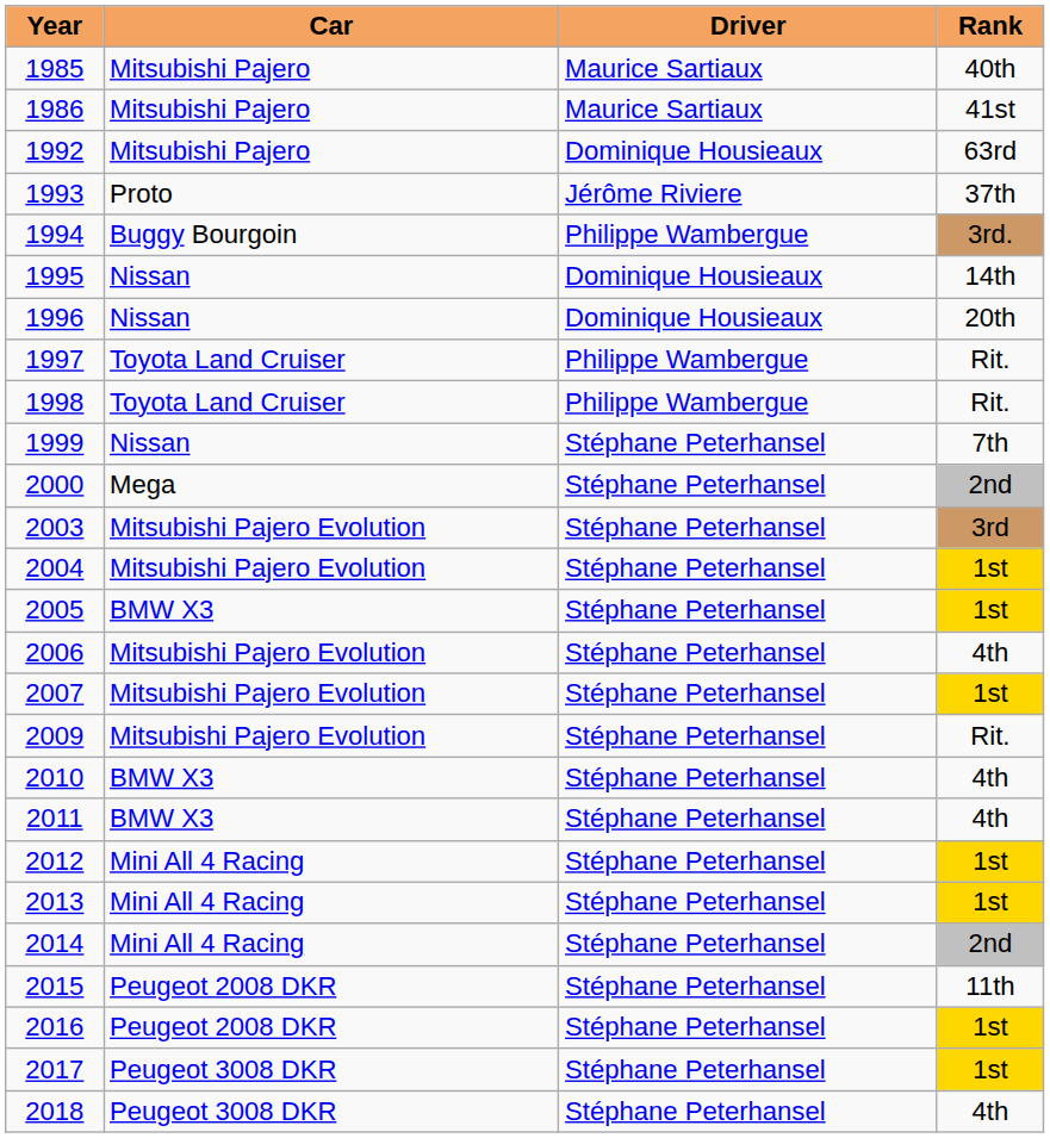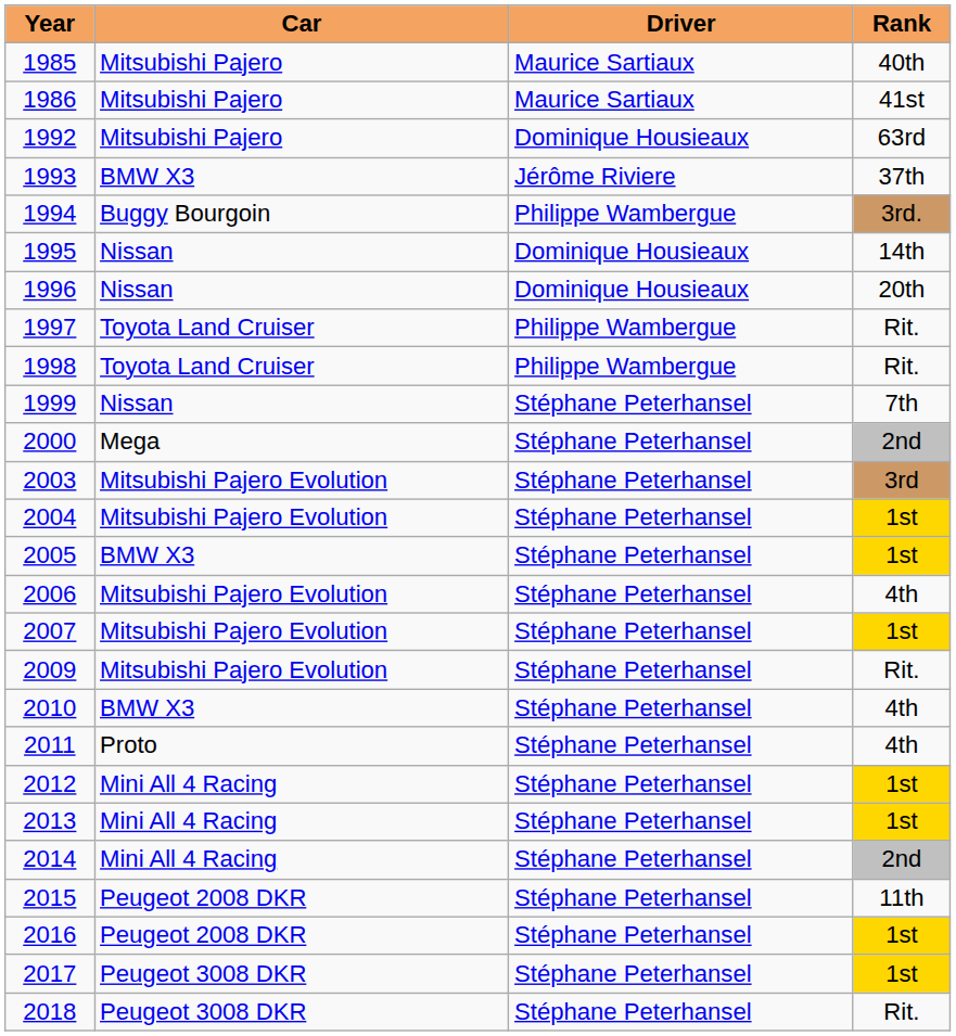1993 | Car: Proto -> BMW X3
2011 | Car: BMW X3 -> Proto
2018 | Rank: 4th -> Rit.
